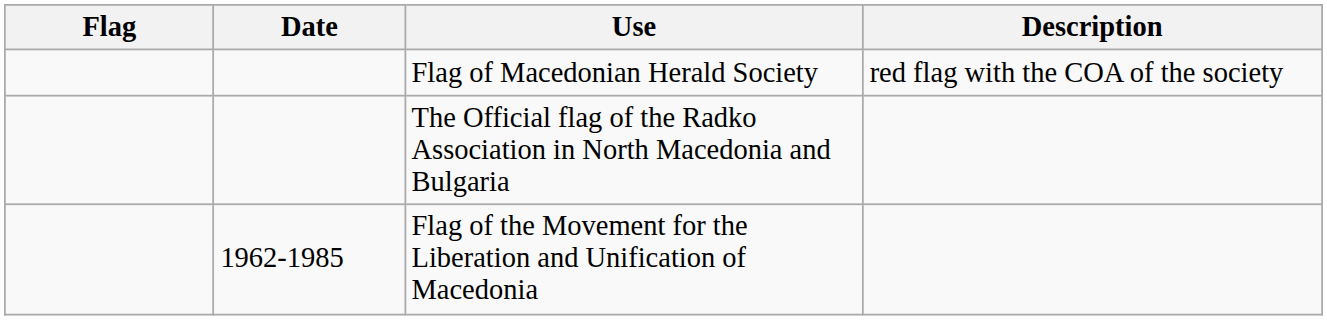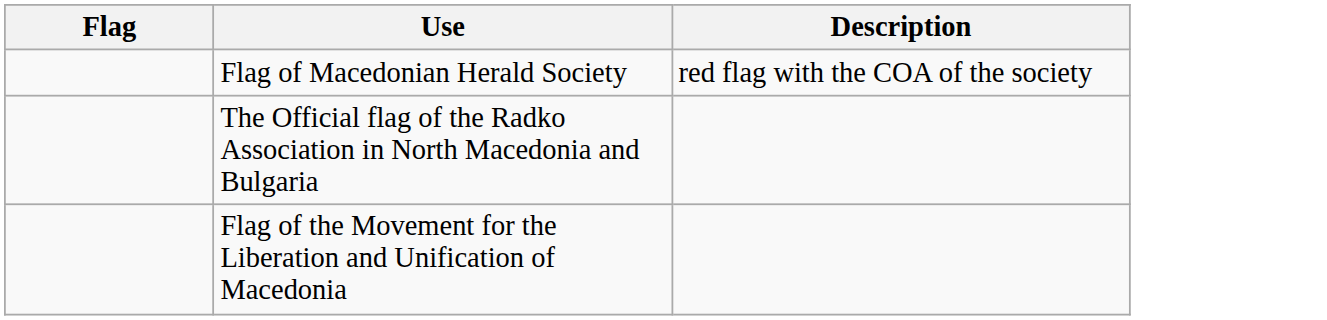- column: Date | 1962-1985
